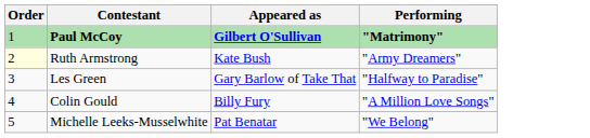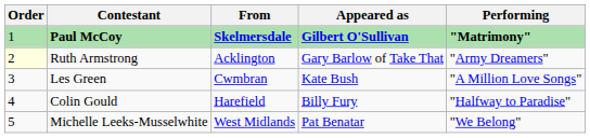+ column: From | Skelmersdale | Acklington | Cwmbran | Harefield | West Midlands
Ruth Armstrong | Appeared as: Kate Bush -> Gary Barlow of Take That
Les Green | Appeared as: Gary Barlow of Take That -> Kate Bush
Les Green | Performing: "Halfway to Paradise" -> "A Million Love Songs"
Colin Gould | Performing: "A Million Love Songs" -> "Halfway to Paradise"
